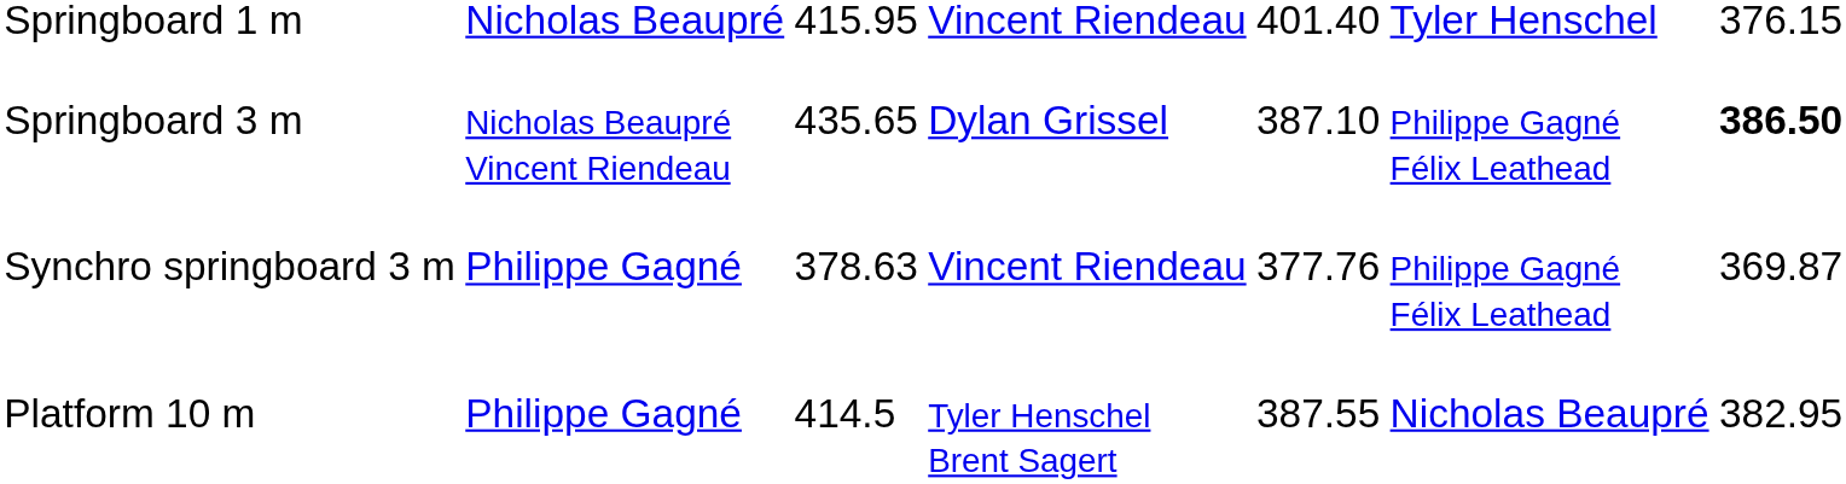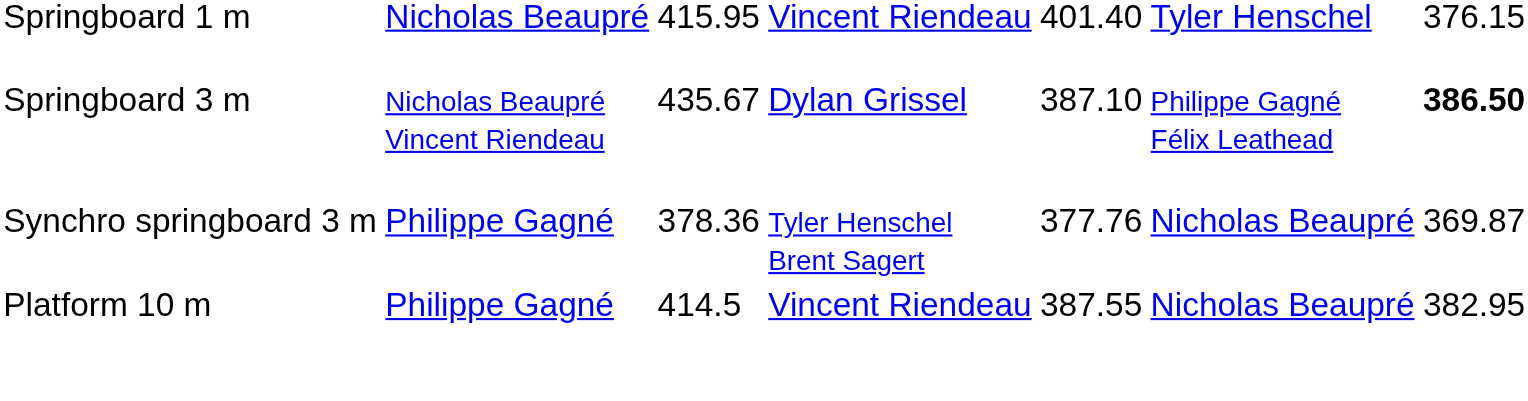Springboard 3 m | column 3: 435.65 -> 435.67
Synchro springboard 3 m | column 3: 378.63 -> 378.36
Synchro springboard 3 m | column 4: Vincent Riendeau -> Tyler Henschel Brent Sagert
Synchro springboard 3 m | column 6: Philippe Gagné Félix Leathead -> Nicholas Beaupré
Platform 10 m | column 4: Tyler Henschel Brent Sagert -> Vincent Riendeau
